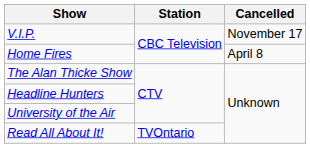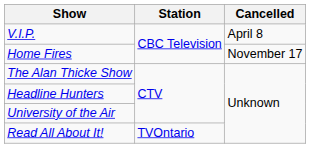V.I.P. | Cancelled: November 17 -> April 8
Home Fires | Cancelled: April 8 -> November 17
